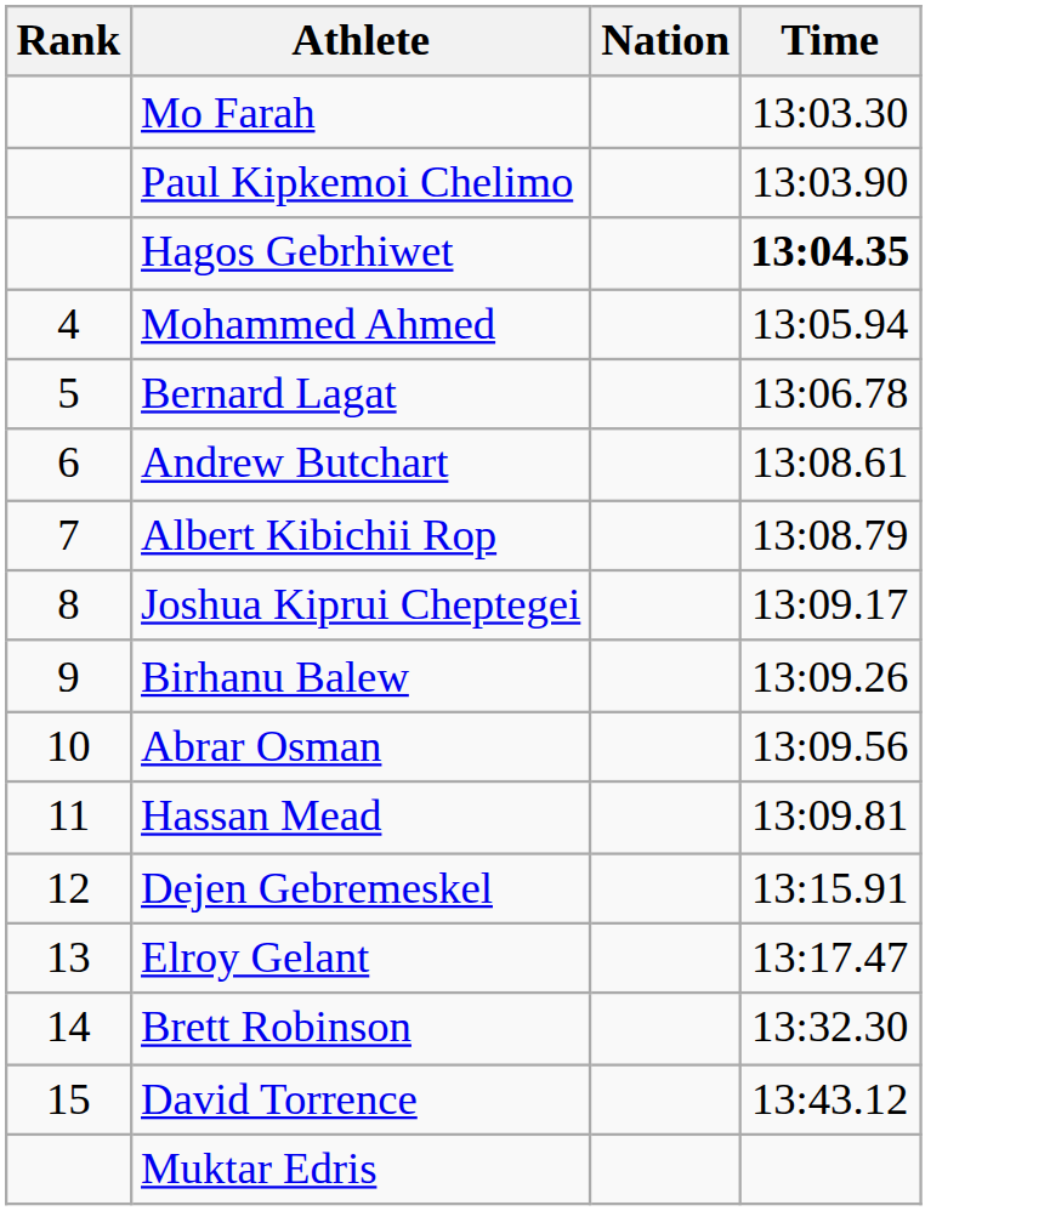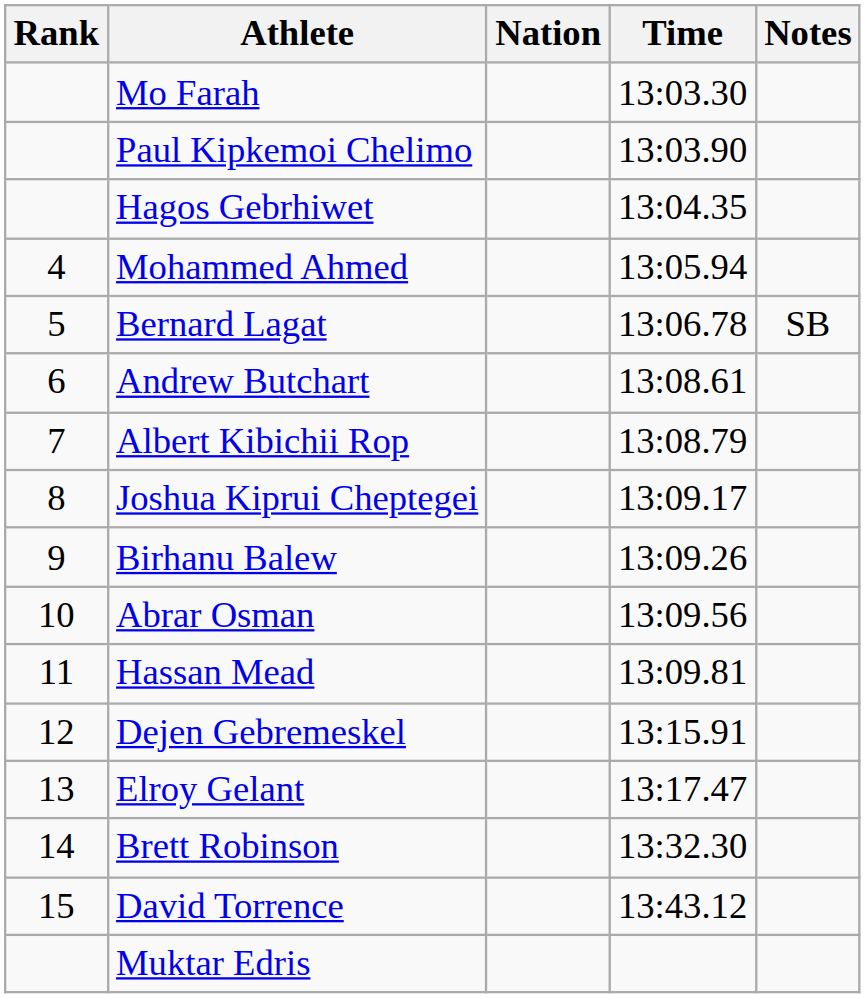+ column: Notes | SB
Hagos Gebrhiwet | Time: bold -> normal
